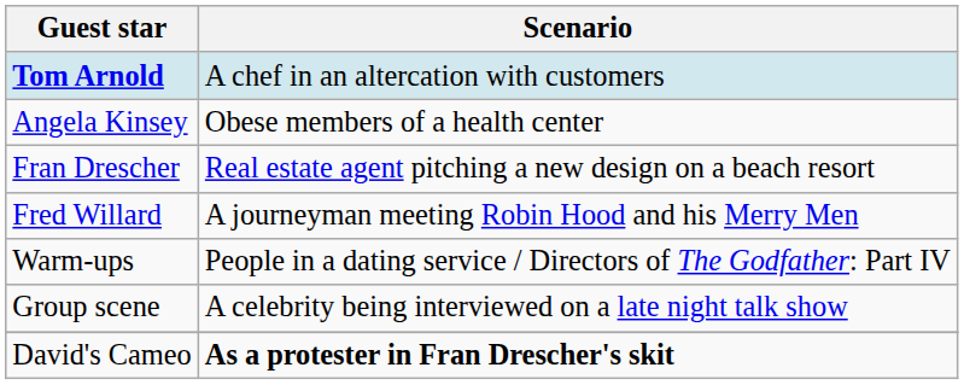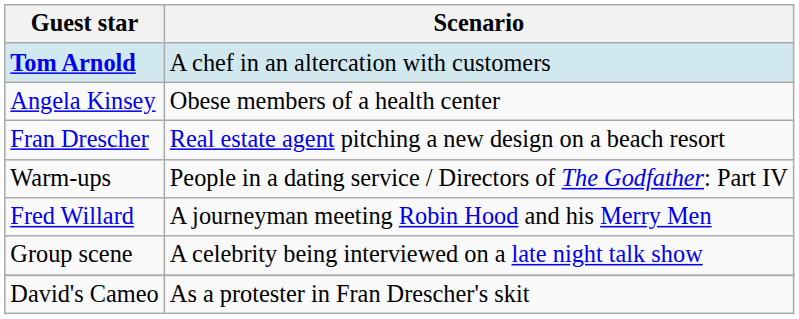rows swapped: Fred Willard <-> Warm-ups
David's Cameo | Scenario: bold -> normal
